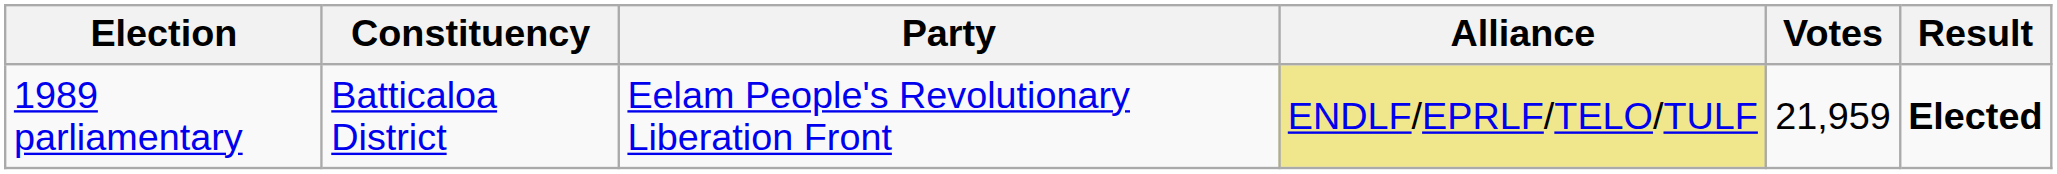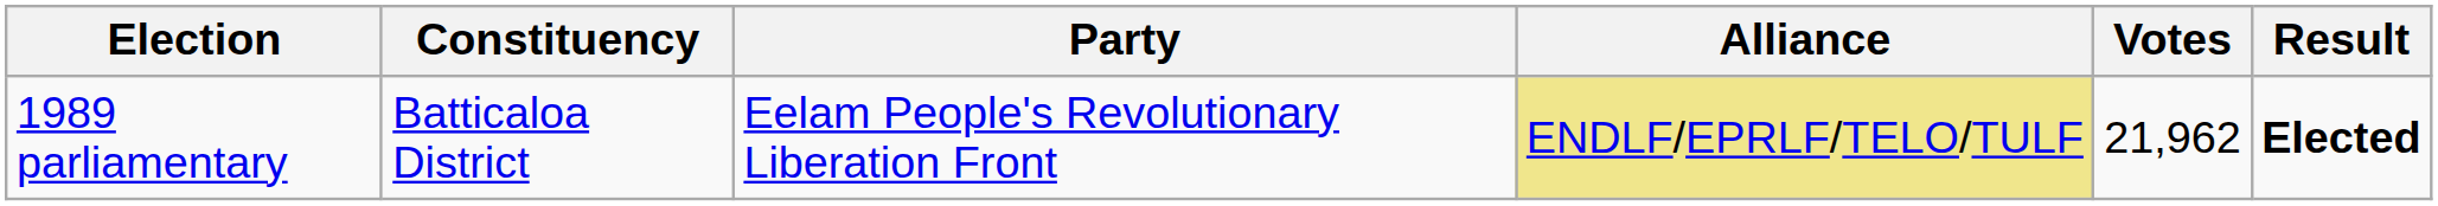1989 parliamentary | Votes: 21,959 -> 21,962
